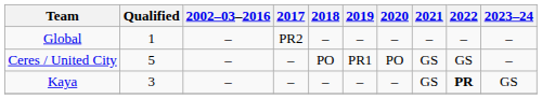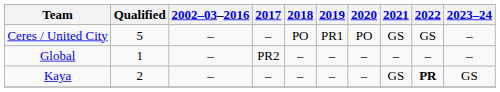rows swapped: Ceres / United City <-> Global
Kaya | Qualified: 3 -> 2
